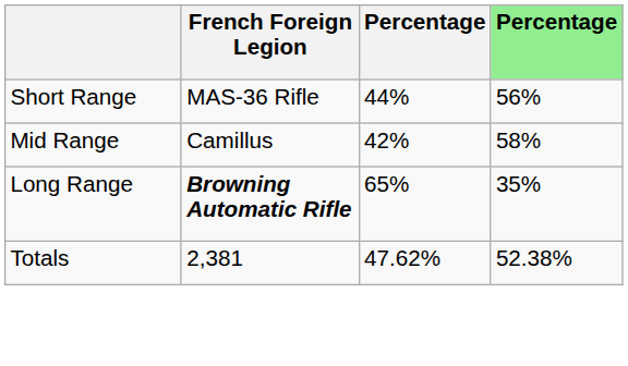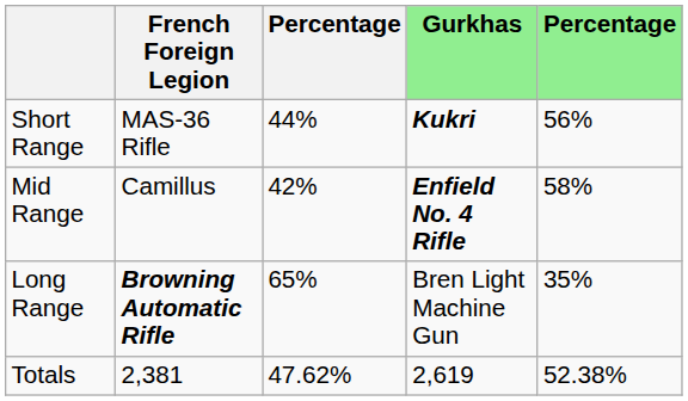+ column: Gurkhas | Kukri | Enfield No. 4 Rifle | Bren Light Machine Gun | 2,619
